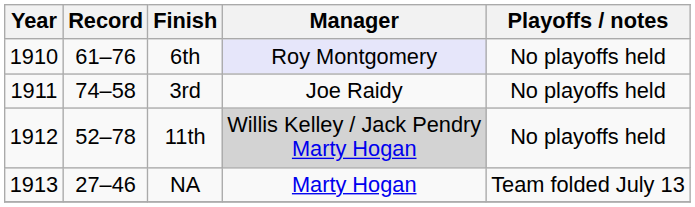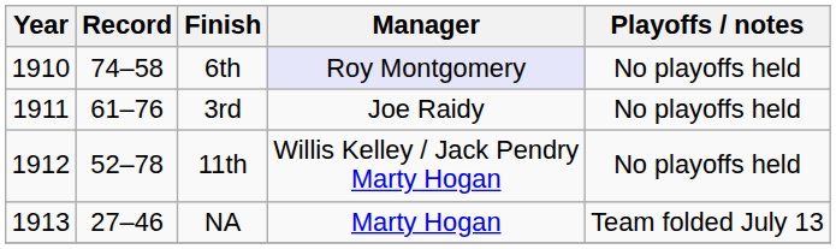6th | Record: 61–76 -> 74–58
3rd | Record: 74–58 -> 61–76
11th | Manager: lightgrey background -> no background
